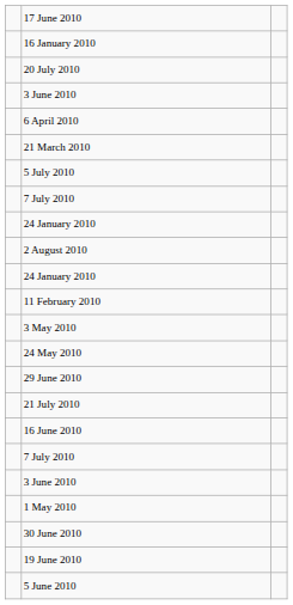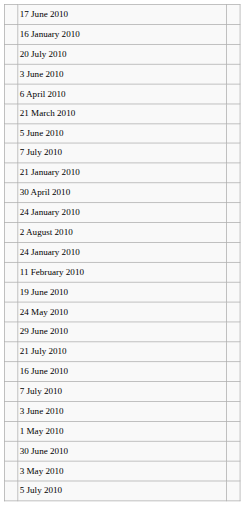rows swapped: 5 June 2010 <-> 5 July 2010
+ row: 21 January 2010
+ row: 30 April 2010
rows swapped: 3 May 2010 <-> 19 June 2010
